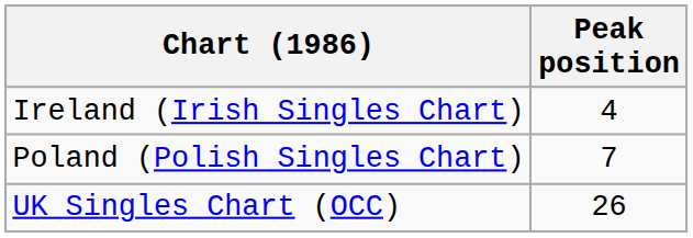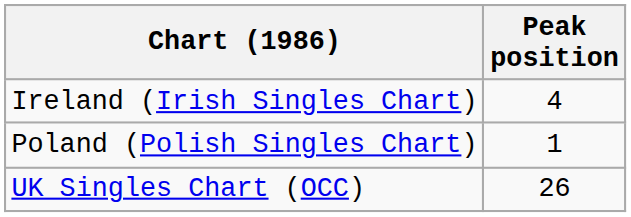Poland (Polish Singles Chart) | Peak position: 7 -> 1
